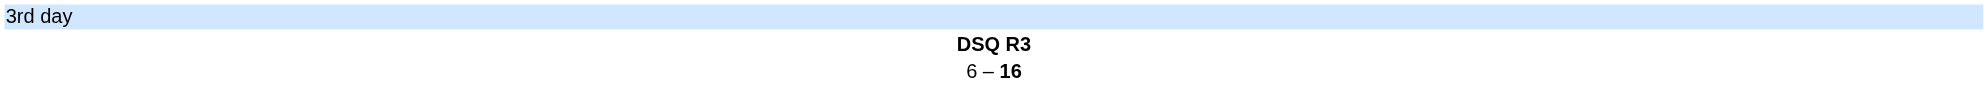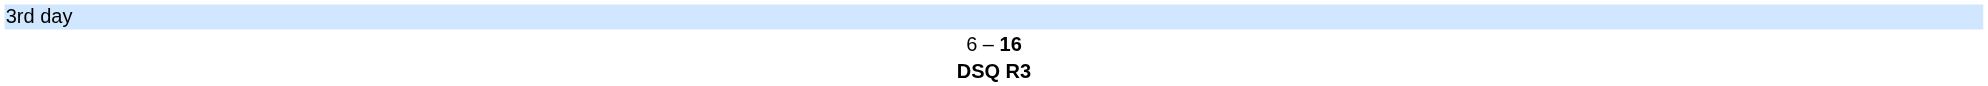rows swapped: DSQ R3 <-> 6 – 16
